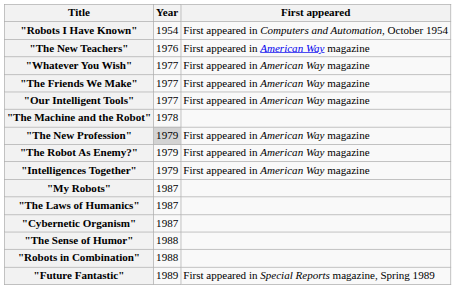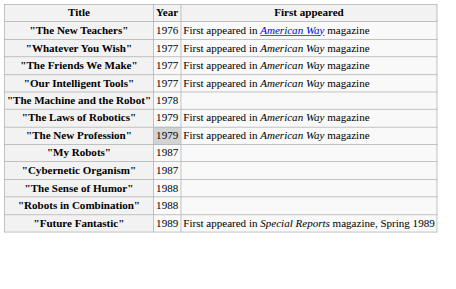- row: "Robots I Have Known" | 1954 | First appeared in Computers and Automation, October 1954
+ row: "The Laws of Robotics" | 1979 | First appeared in American Way magazine
- row: "The Robot As Enemy?" | 1979 | First appeared in American Way magazine
- row: "Intelligences Together" | 1979 | First appeared in American Way magazine
- row: "The Laws of Humanics" | 1987
